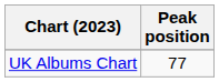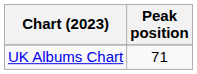UK Albums Chart | Peak position: 77 -> 71
